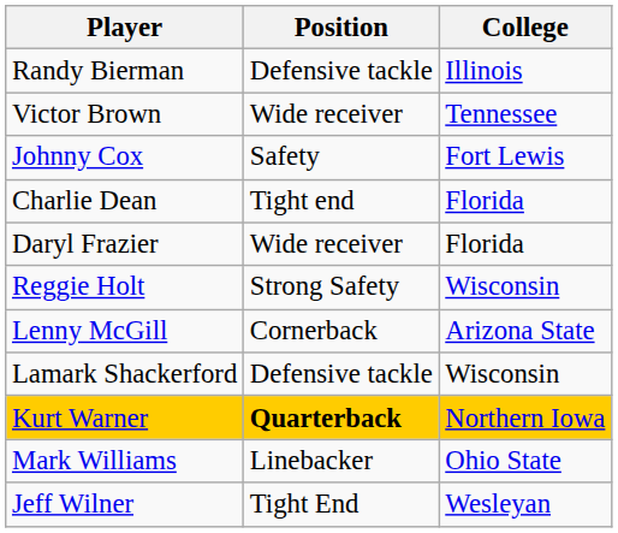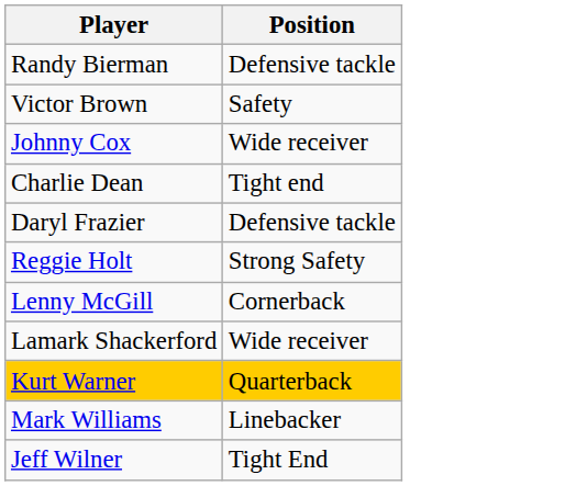- column: College | Illinois | Tennessee | Fort Lewis | Florida | Florida | Wisconsin | Arizona State | Wisconsin | Northern Iowa | Ohio State | Wesleyan
Victor Brown | Position: Wide receiver -> Safety
Johnny Cox | Position: Safety -> Wide receiver
Daryl Frazier | Position: Wide receiver -> Defensive tackle
Lamark Shackerford | Position: Defensive tackle -> Wide receiver
Kurt Warner | Position: bold -> normal
